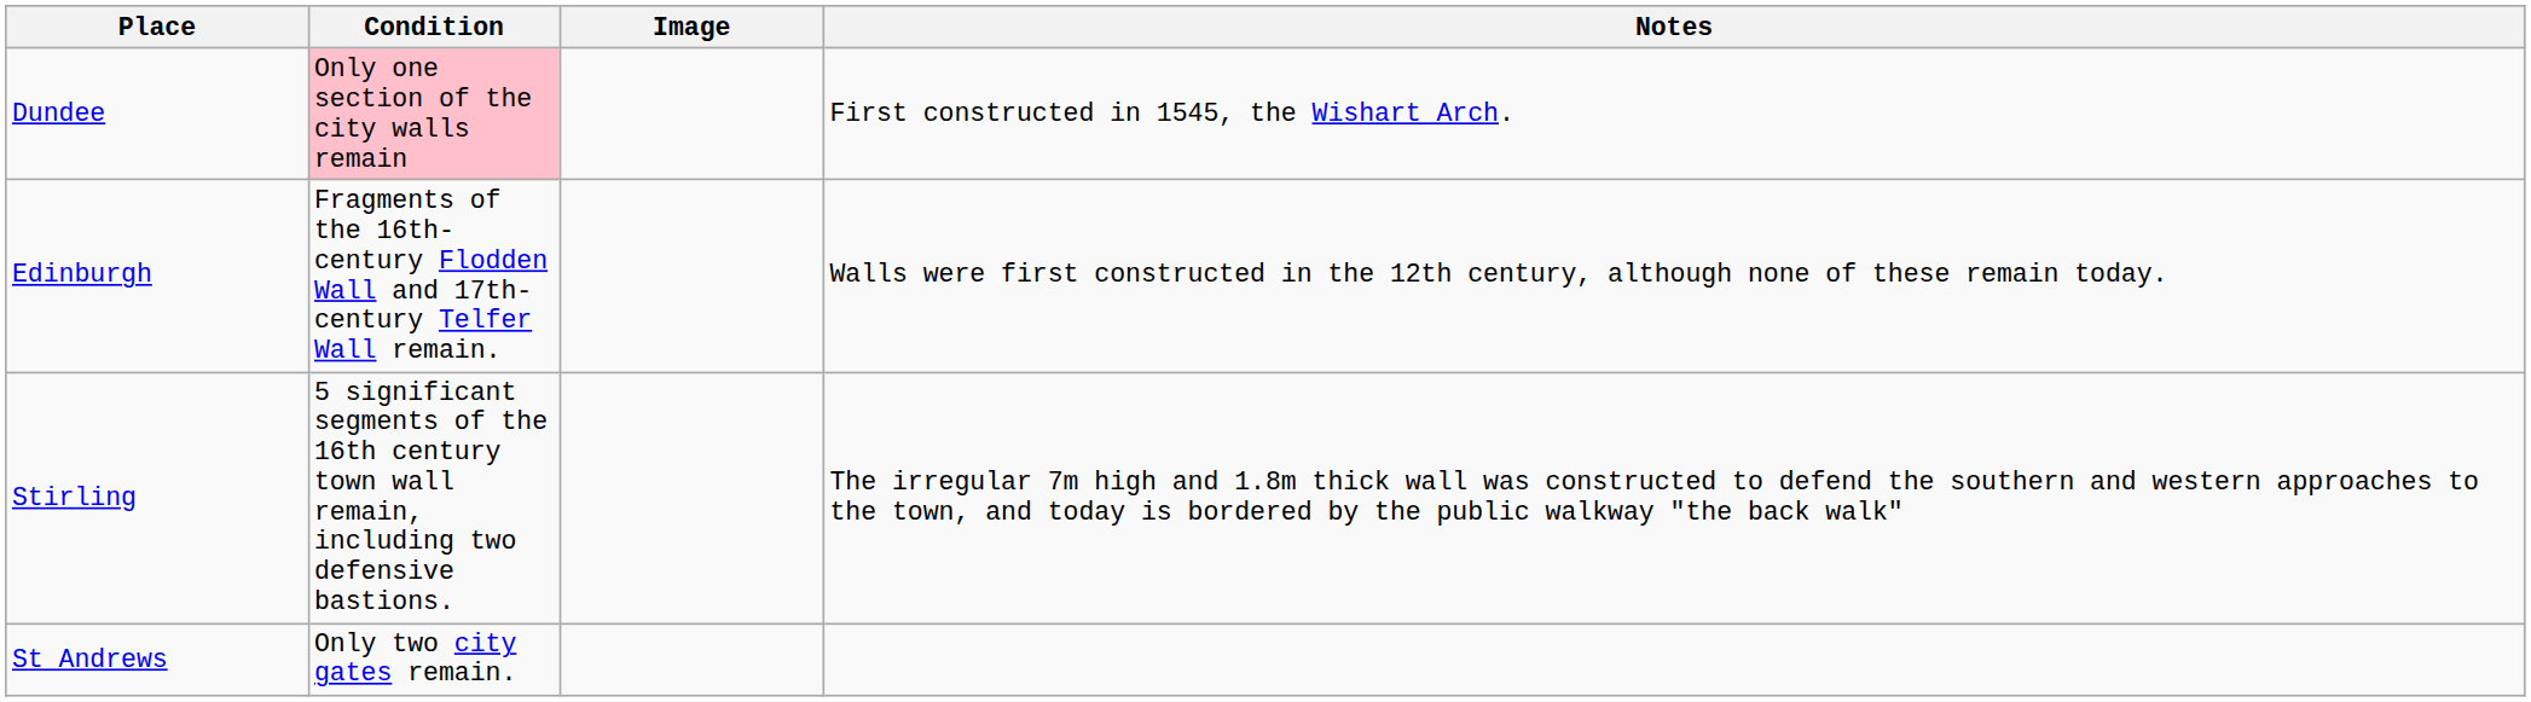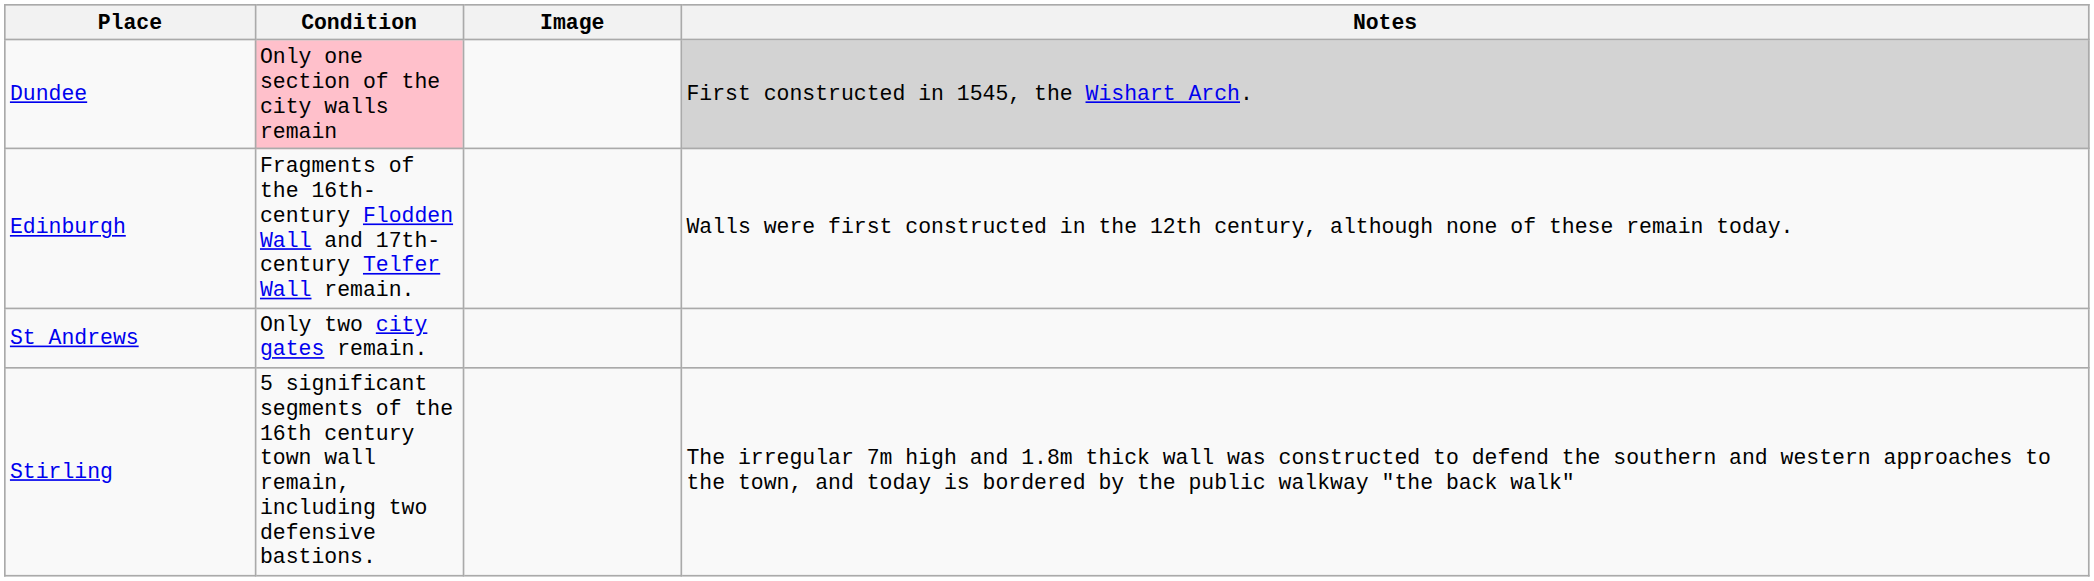Dundee | Notes: no background -> lightgrey background
rows swapped: Stirling <-> St Andrews
